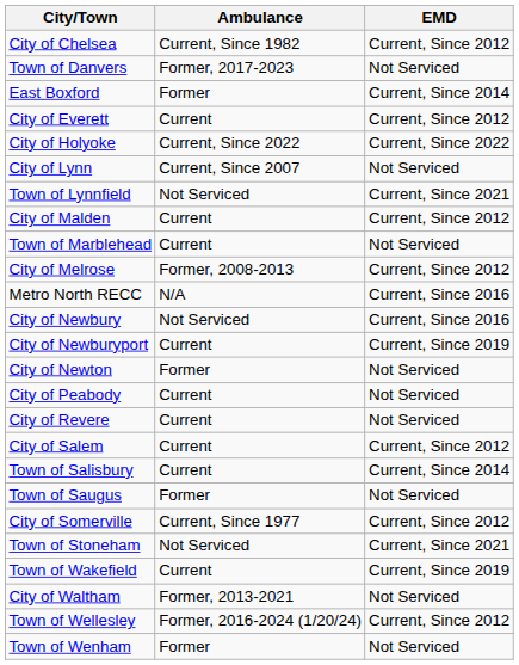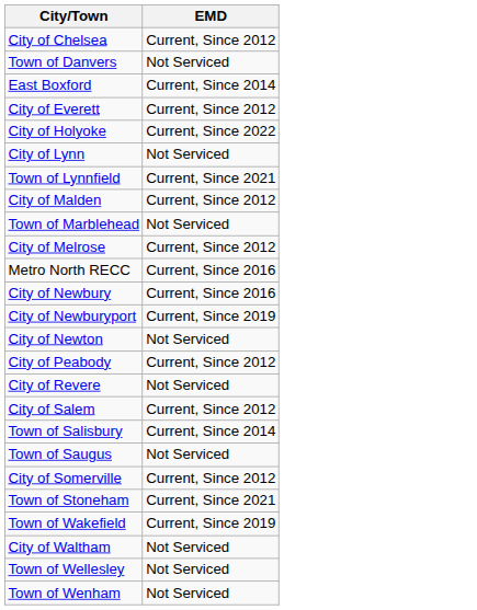- column: Ambulance | Current, Since 1982 | Former, 2017-2023 | Former | Current | Current, Since 2022 | Current, Since 2007 | Not Serviced | Current | Current | Former, 2008-2013 | N/A | Not Serviced | Current | Former | Current | Current | Current | Current | Former | Current, Since 1977 | Not Serviced | Current | Former, 2013-2021 | Former, 2016-2024 (1/20/24) | Former
City of Peabody | EMD: Not Serviced -> Current, Since 2012
Town of Wellesley | EMD: Current, Since 2012 -> Not Serviced
